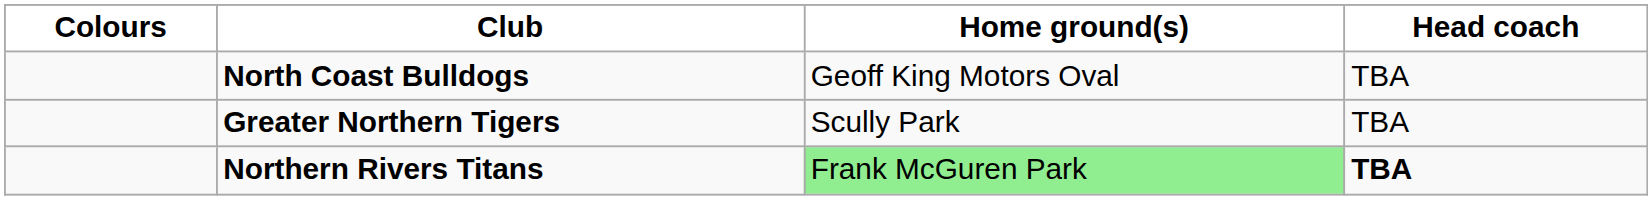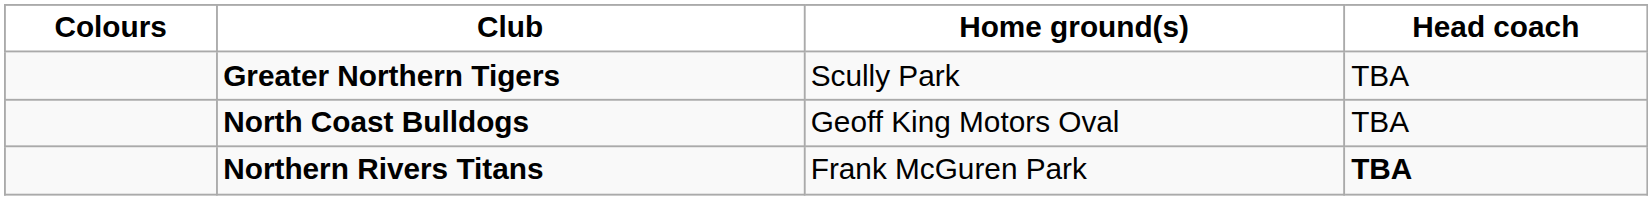rows swapped: Greater Northern Tigers <-> North Coast Bulldogs
Northern Rivers Titans | Home ground(s): lightgreen background -> no background
